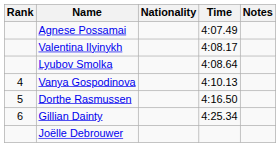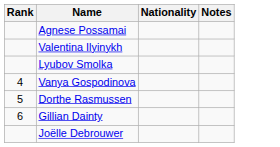- column: Time | 4:07.49 | 4:08.17 | 4:08.64 | 4:10.13 | 4:16.50 | 4:25.34
